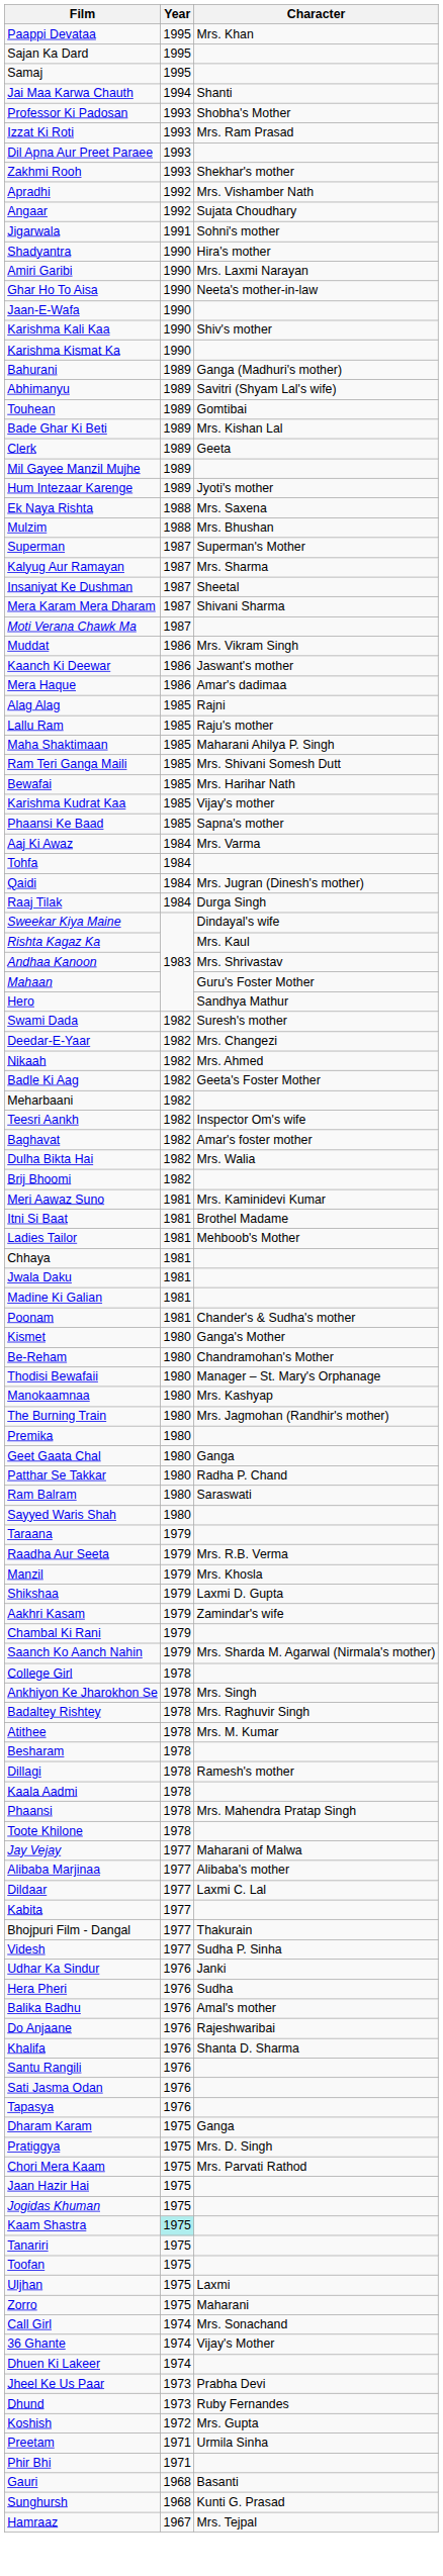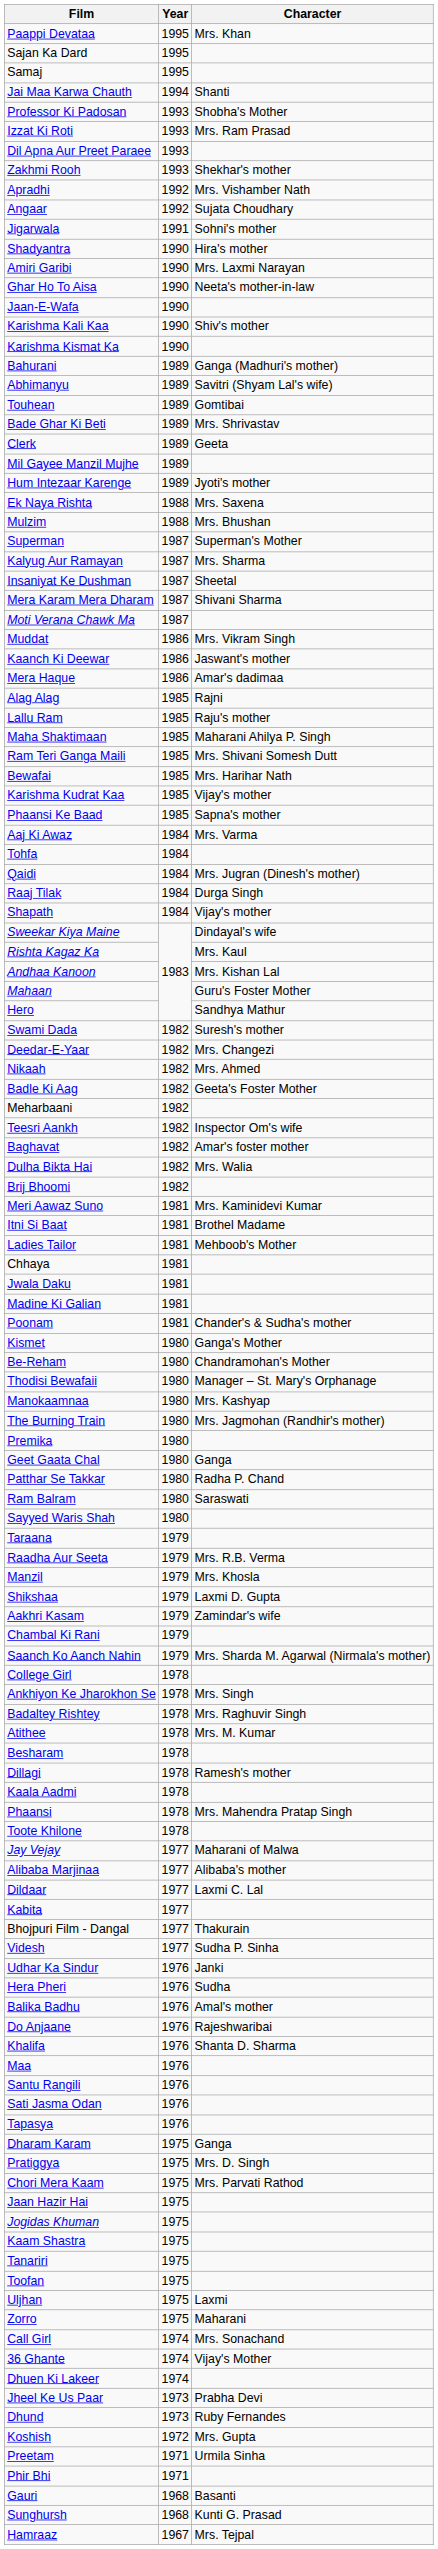Bade Ghar Ki Beti | Character: Mrs. Kishan Lal -> Mrs. Shrivastav
+ row: Shapath | 1984 | Vijay's mother
Andhaa Kanoon | Character: Mrs. Shrivastav -> Mrs. Kishan Lal
+ row: Maa | 1976
Kaam Shastra | Year: paleturquoise background -> no background
